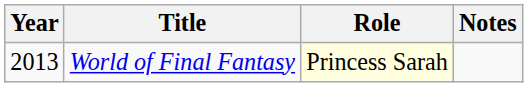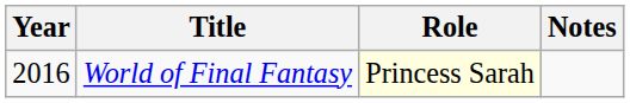World of Final Fantasy | Year: 2013 -> 2016
